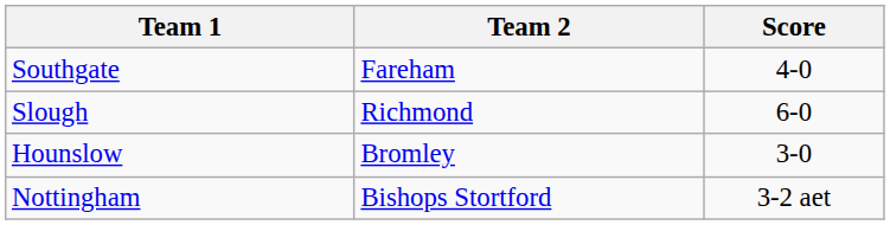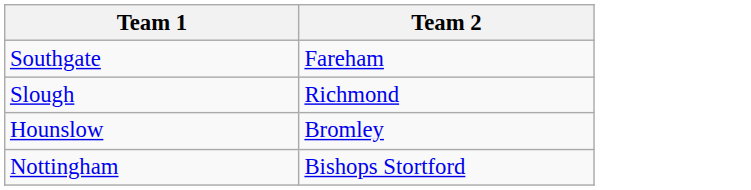- column: Score | 4-0 | 6-0 | 3-0 | 3-2 aet
